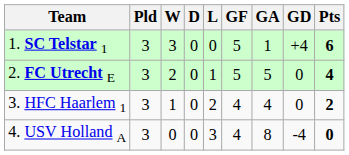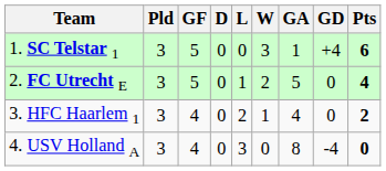columns swapped: W <-> GF
